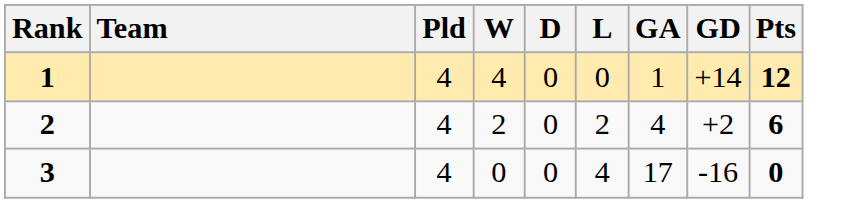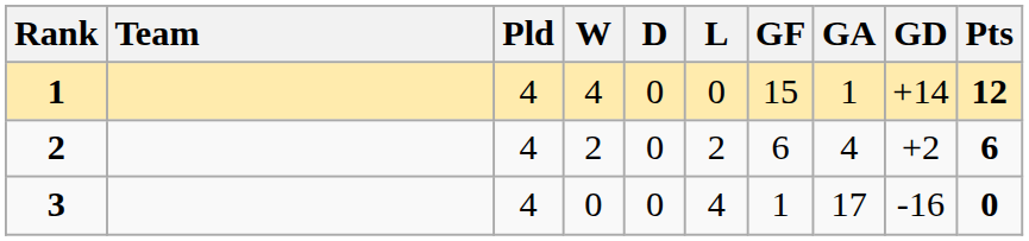+ column: GF | 15 | 6 | 1
